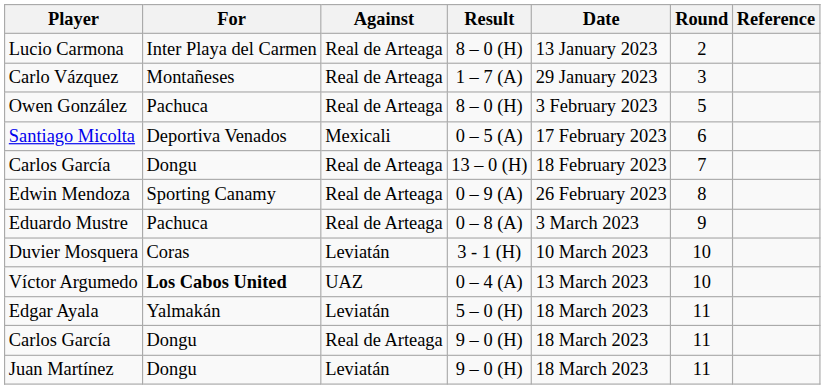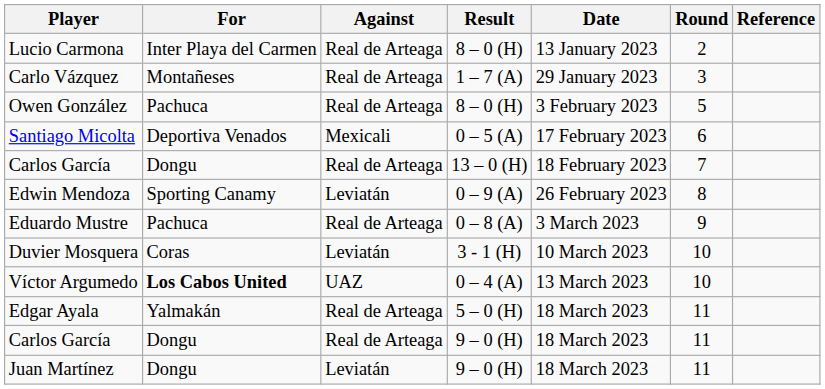Edwin Mendoza | Against: Real de Arteaga -> Leviatán
Edgar Ayala | Against: Leviatán -> Real de Arteaga
